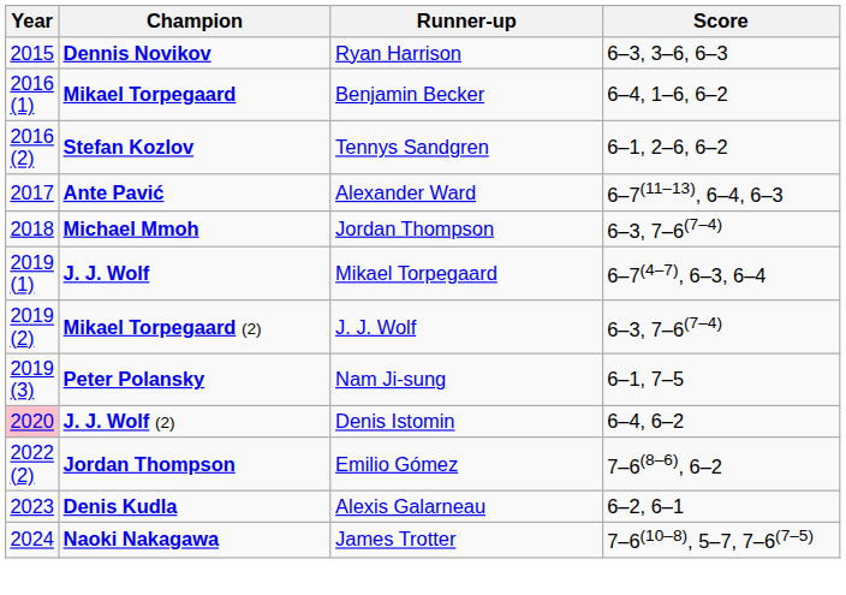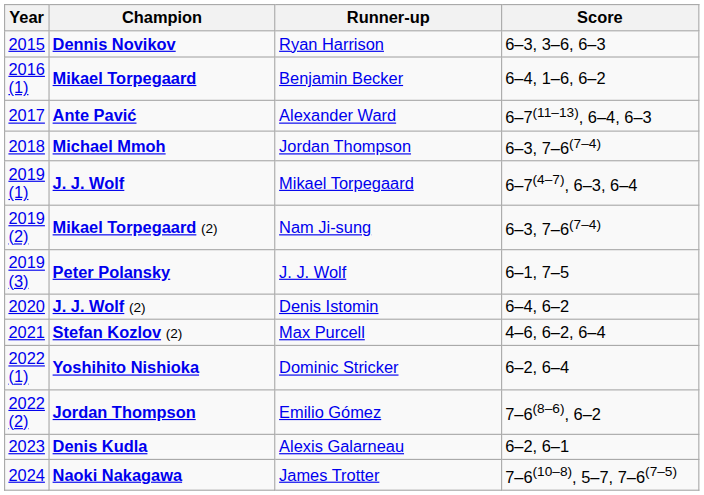- row: 2016 (2) | Stefan Kozlov | Tennys Sandgren | 6–1, 2–6, 6–2
Mikael Torpegaard (2) | Runner-up: J. J. Wolf -> Nam Ji-sung
Peter Polansky | Runner-up: Nam Ji-sung -> J. J. Wolf
J. J. Wolf (2) | Year: pink background -> no background
+ row: 2021 | Stefan Kozlov (2) | Max Purcell | 4–6, 6–2, 6–4
+ row: 2022 (1) | Yoshihito Nishioka | Dominic Stricker | 6–2, 6–4
